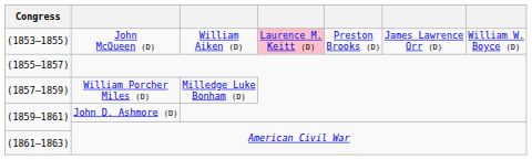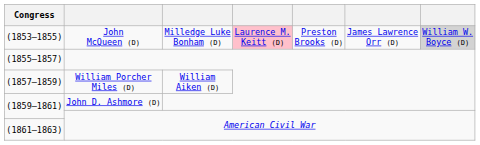(1853–1855) | column 3: William Aiken (D) -> Milledge Luke Bonham (D)
(1853–1855) | column 7: no background -> lightgrey background
(1857–1859) | column 3: Milledge Luke Bonham (D) -> William Aiken (D)
